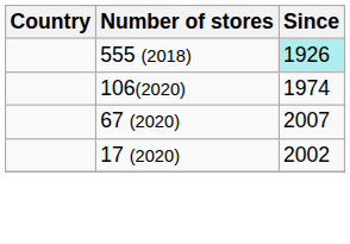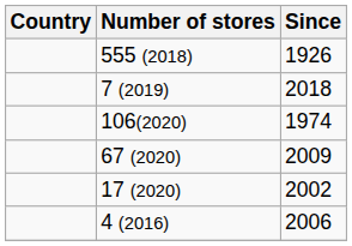555 (2018) | Since: paleturquoise background -> no background
+ row: 7 (2019) | 2018
67 (2020) | Since: 2007 -> 2009
+ row: 4 (2016) | 2006
